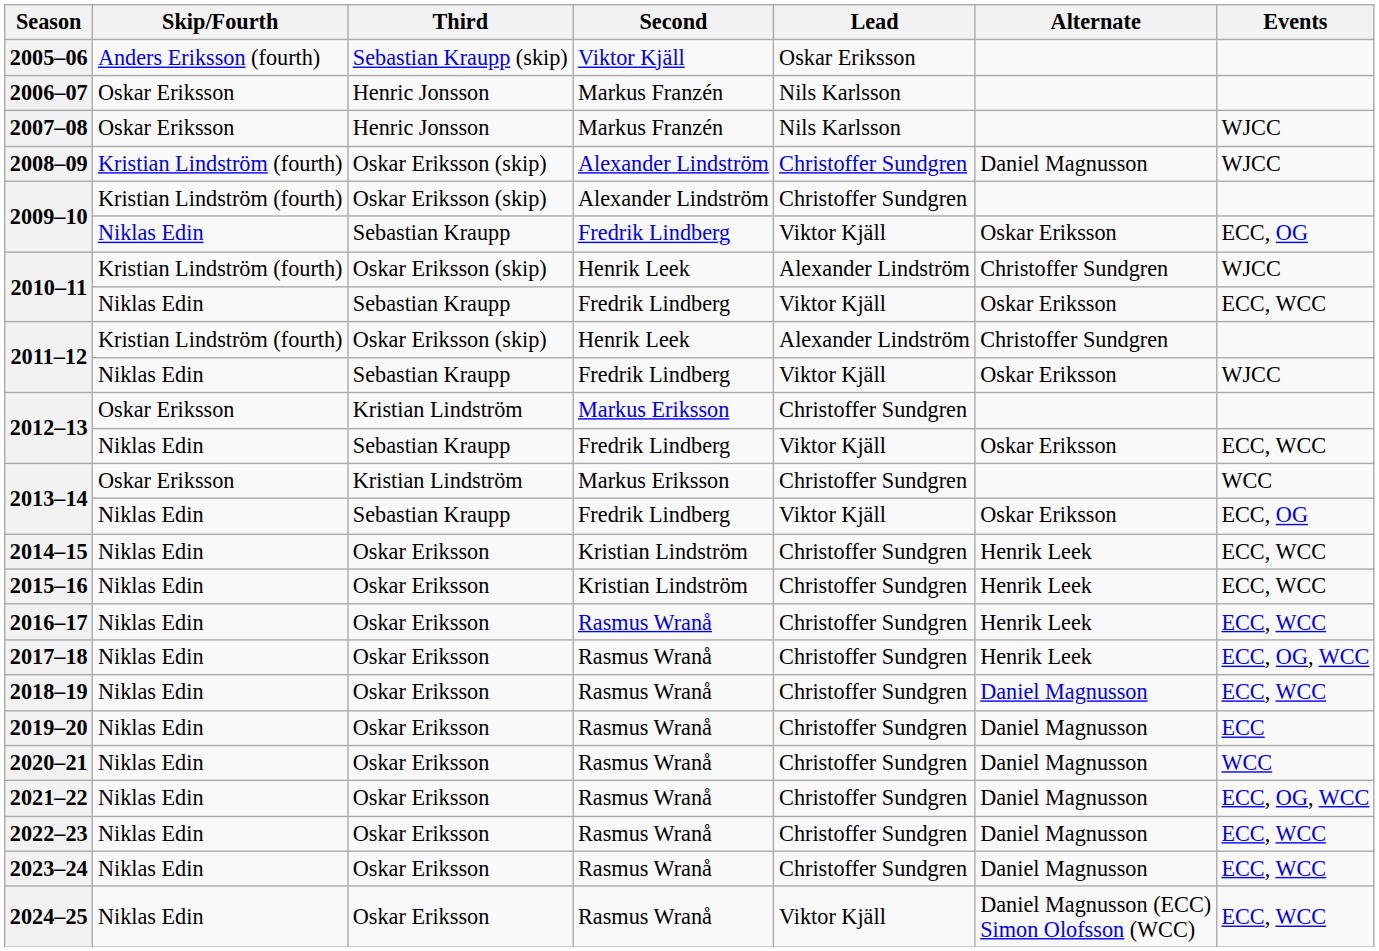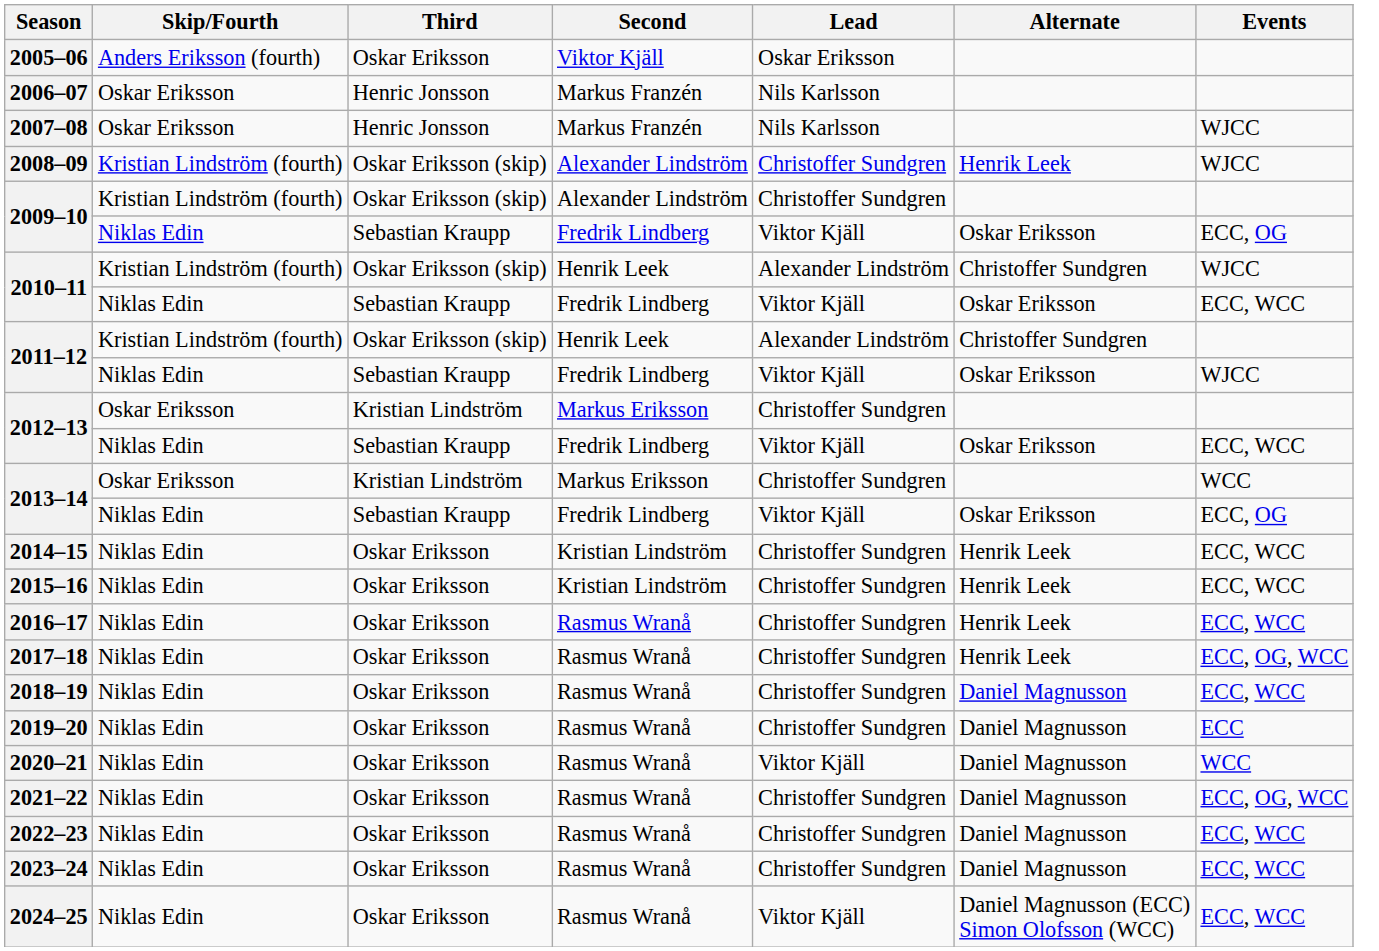2005–06 | Third: Sebastian Kraupp (skip) -> Oskar Eriksson
2008–09 | Alternate: Daniel Magnusson -> Henrik Leek
2020–21 | Lead: Christoffer Sundgren -> Viktor Kjäll
